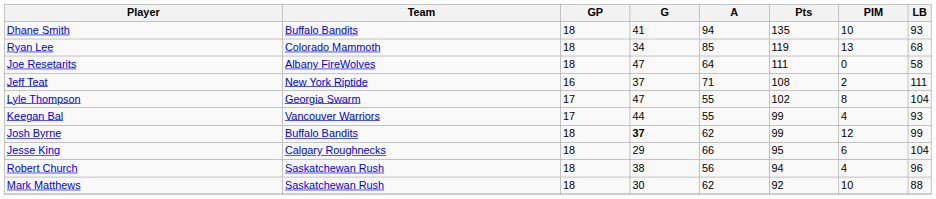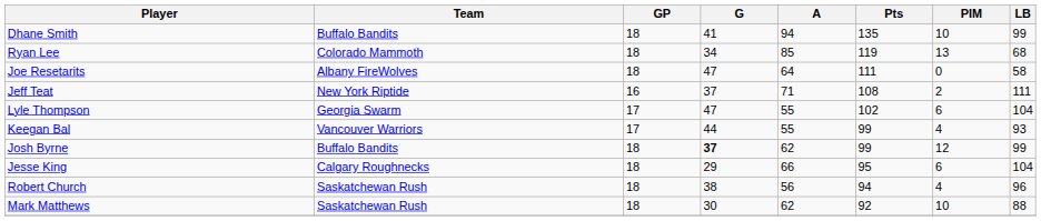Dhane Smith | LB: 93 -> 99
Lyle Thompson | PIM: 8 -> 6
